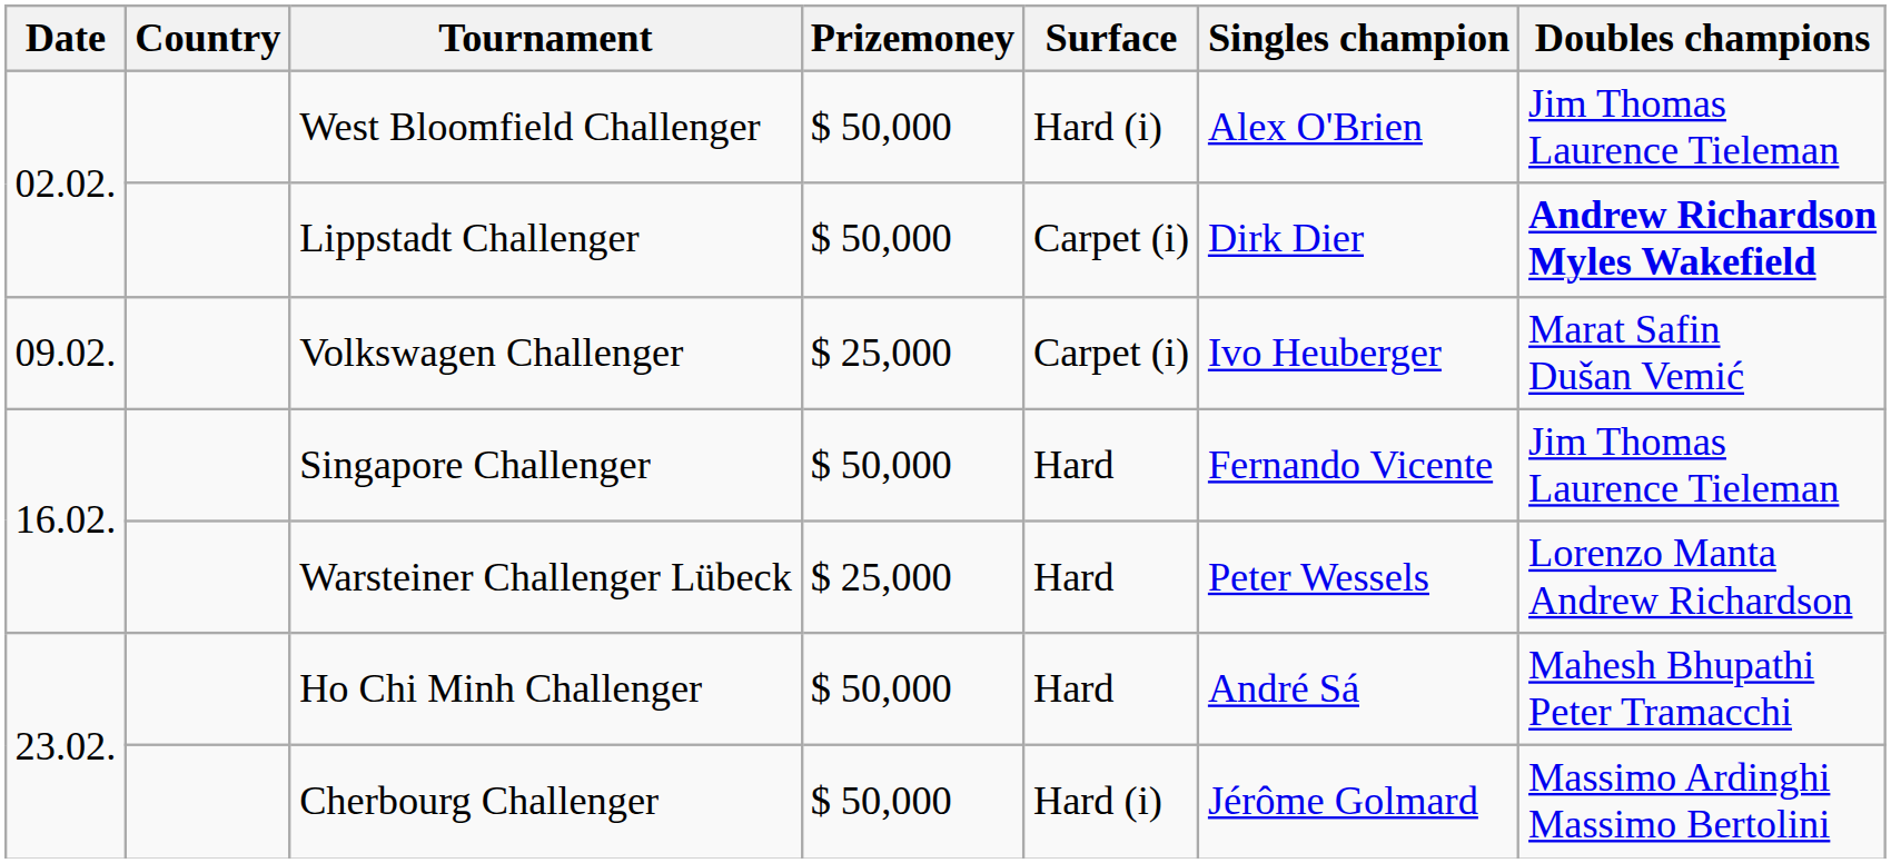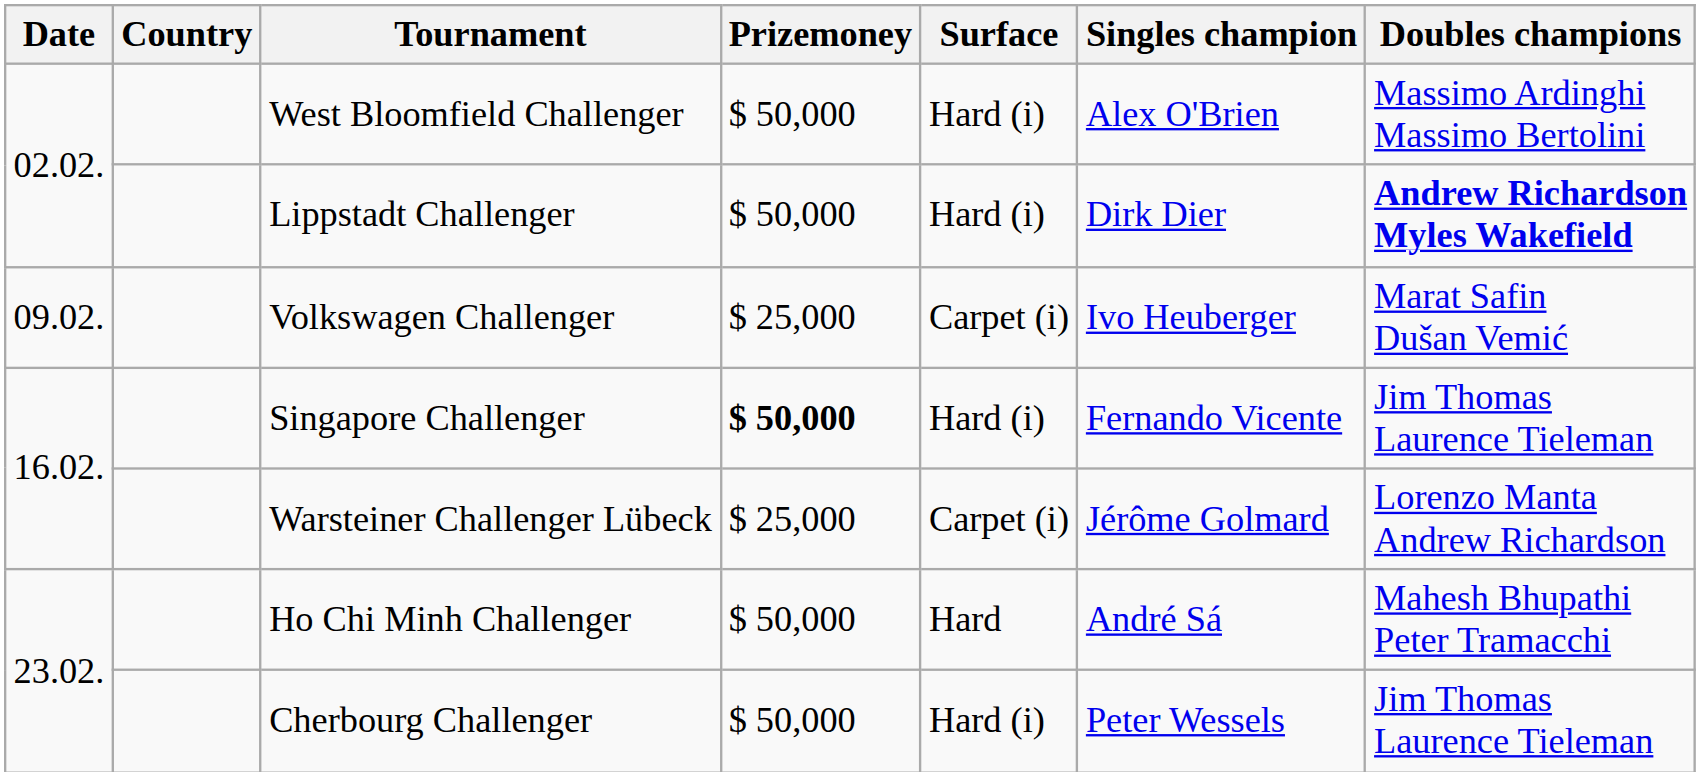West Bloomfield Challenger | Doubles champions: Jim Thomas Laurence Tieleman -> Massimo Ardinghi Massimo Bertolini
Lippstadt Challenger | Surface: Carpet (i) -> Hard (i)
Singapore Challenger | Prizemoney: normal -> bold
Singapore Challenger | Surface: Hard -> Hard (i)
Warsteiner Challenger Lübeck | Surface: Hard -> Carpet (i)
Warsteiner Challenger Lübeck | Singles champion: Peter Wessels -> Jérôme Golmard
Cherbourg Challenger | Singles champion: Jérôme Golmard -> Peter Wessels
Cherbourg Challenger | Doubles champions: Massimo Ardinghi Massimo Bertolini -> Jim Thomas Laurence Tieleman
